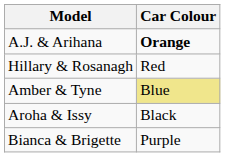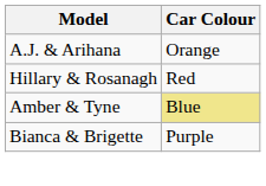A.J. & Arihana | Car Colour: bold -> normal
- row: Aroha & Issy | Black
